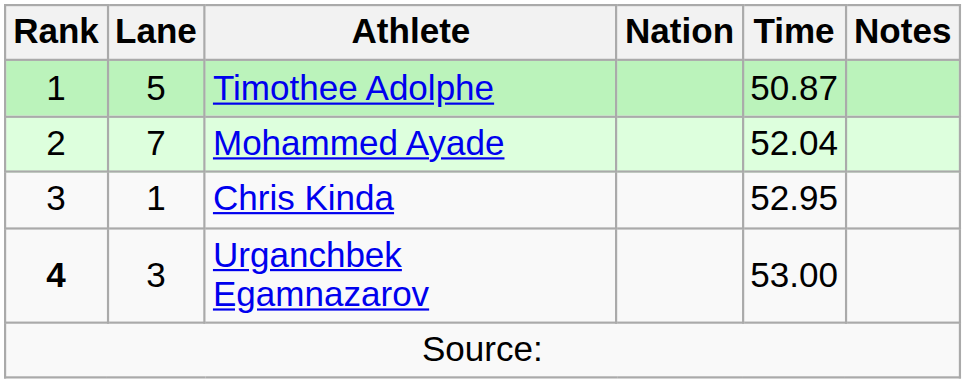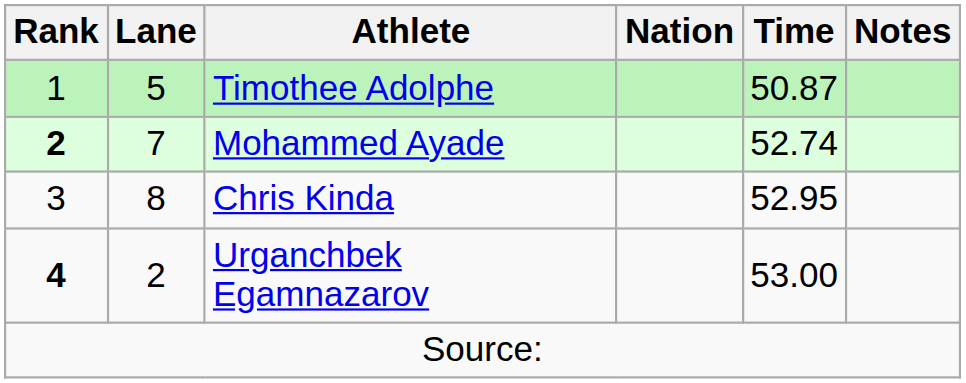Mohammed Ayade | Rank: normal -> bold
Mohammed Ayade | Time: 52.04 -> 52.74
Chris Kinda | Lane: 1 -> 8
Urganchbek Egamnazarov | Lane: 3 -> 2
